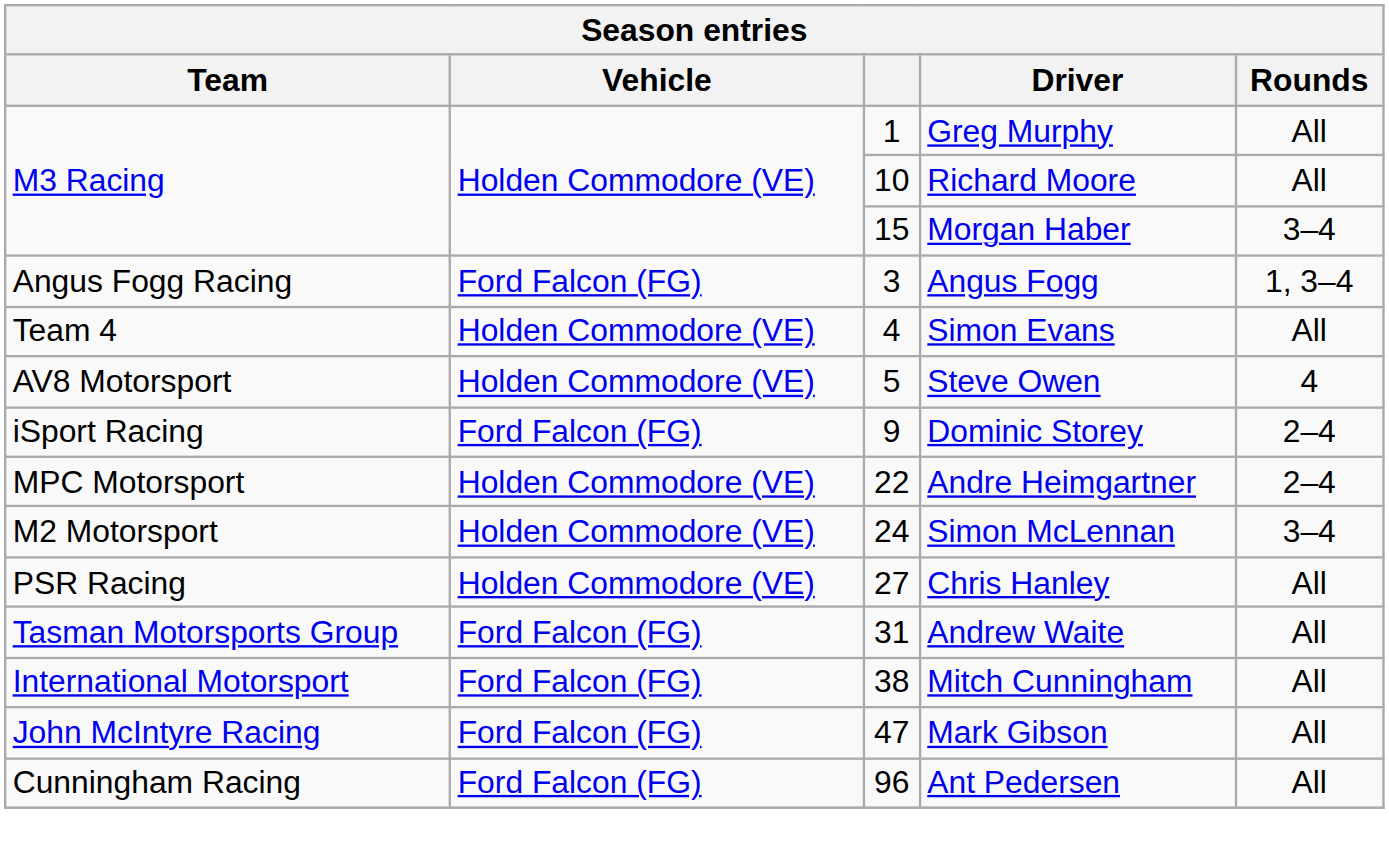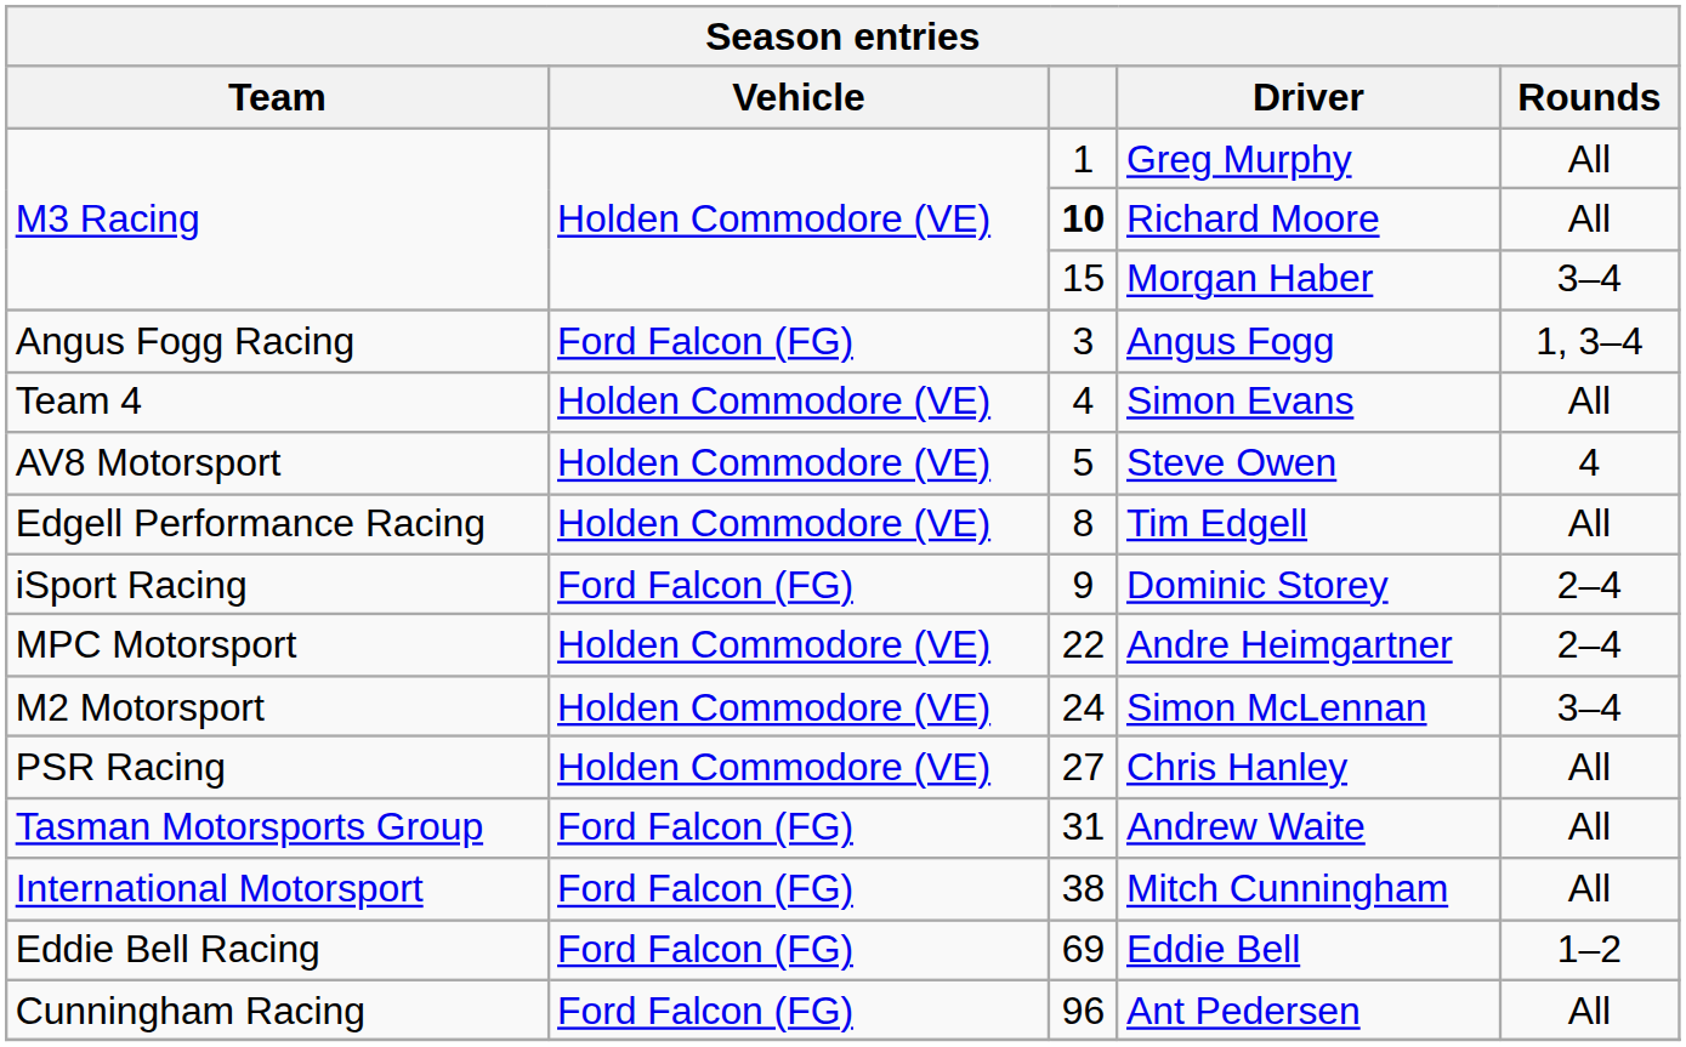Richard Moore | column 3: normal -> bold
+ row: Edgell Performance Racing | Holden Commodore (VE) | 8 | Tim Edgell | All
- row: John McIntyre Racing | Ford Falcon (FG) | 47 | Mark Gibson | All
+ row: Eddie Bell Racing | Ford Falcon (FG) | 69 | Eddie Bell | 1–2
